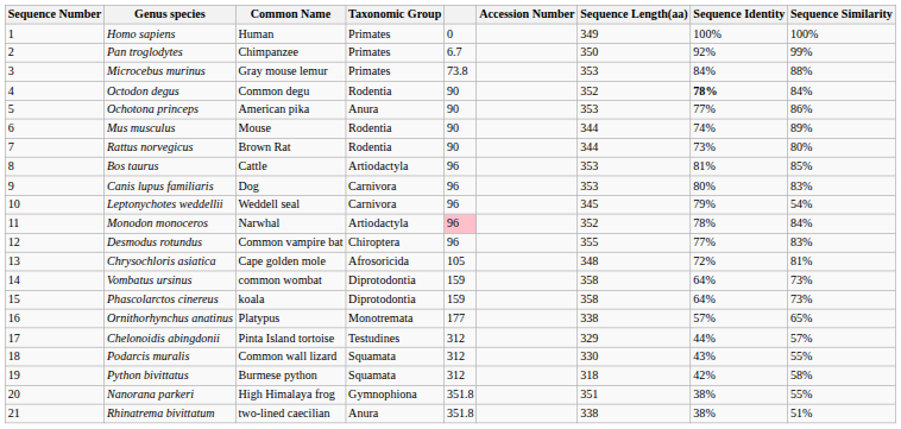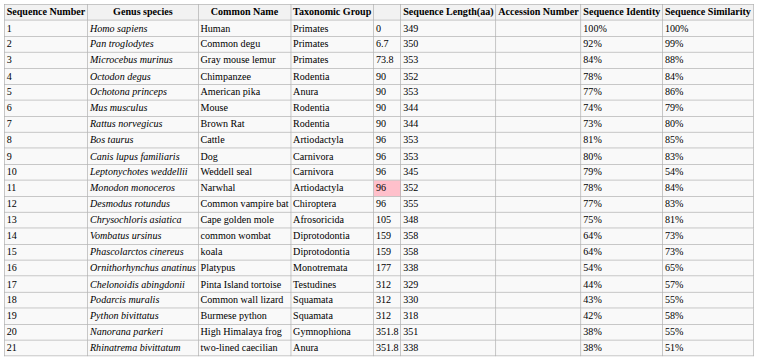columns swapped: Accession Number <-> Sequence Length(aa)
Pan troglodytes | Common Name: Chimpanzee -> Common degu
Octodon degus | Common Name: Common degu -> Chimpanzee
Octodon degus | Sequence Identity: bold -> normal
Mus musculus | Sequence Similarity: 89% -> 79%
Chrysochloris asiatica | Sequence Identity: 72% -> 75%
Ornithorhynchus anatinus | Sequence Identity: 57% -> 54%
